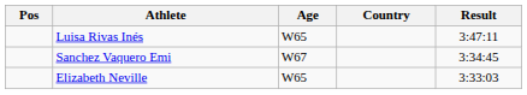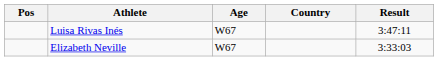Luisa Rivas Inés | Age: W65 -> W67
- row: Sanchez Vaquero Emi | W67 | 3:34:45
Elizabeth Neville | Age: W65 -> W67
